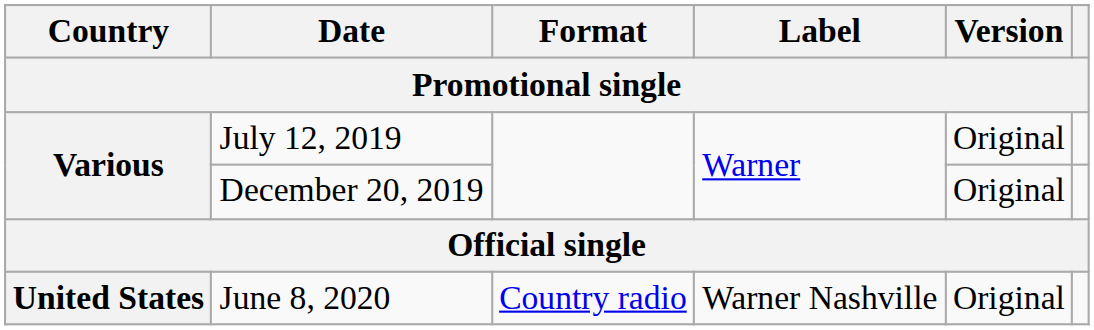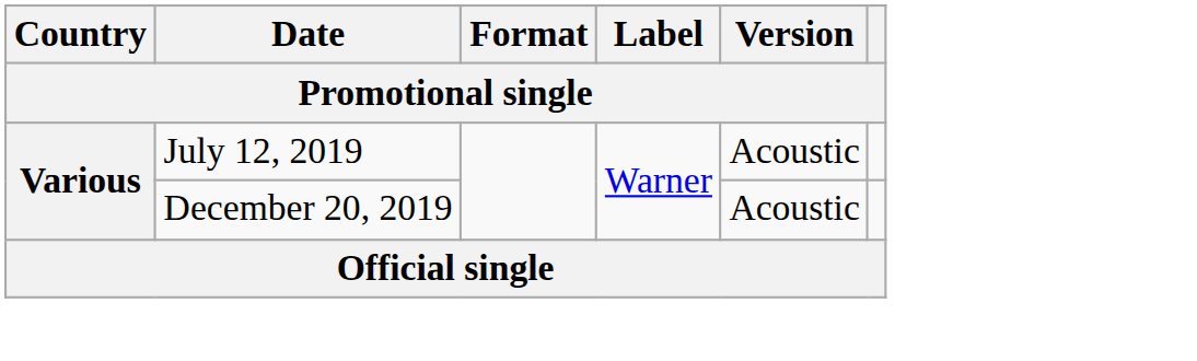July 12, 2019 | Version: Original -> Acoustic
December 20, 2019 | Version: Original -> Acoustic
- row: United States | June 8, 2020 | Country radio | Warner Nashville | Original
